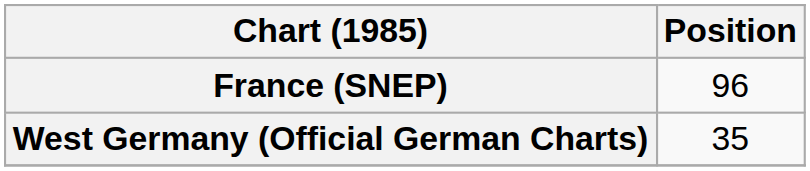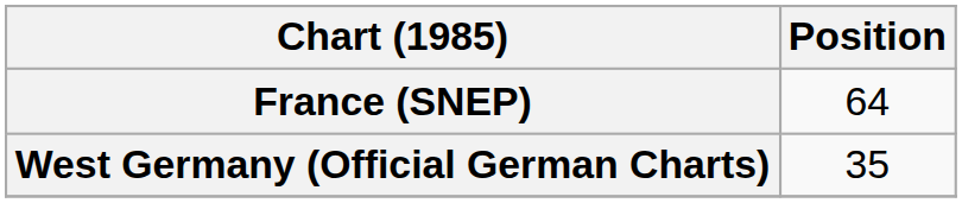France (SNEP) | Position: 96 -> 64
